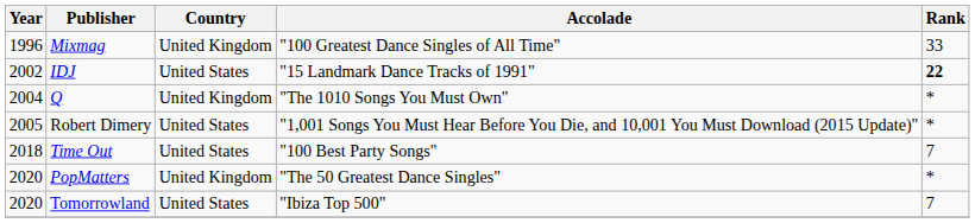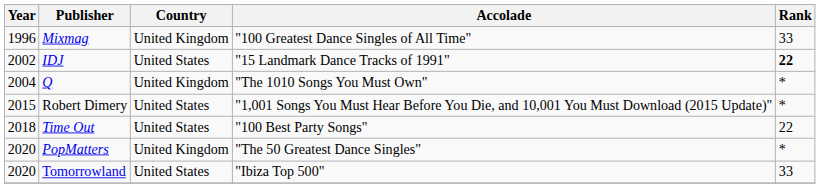Robert Dimery | Year: 2005 -> 2015
Time Out | Rank: 7 -> 22
Tomorrowland | Rank: 7 -> 33
